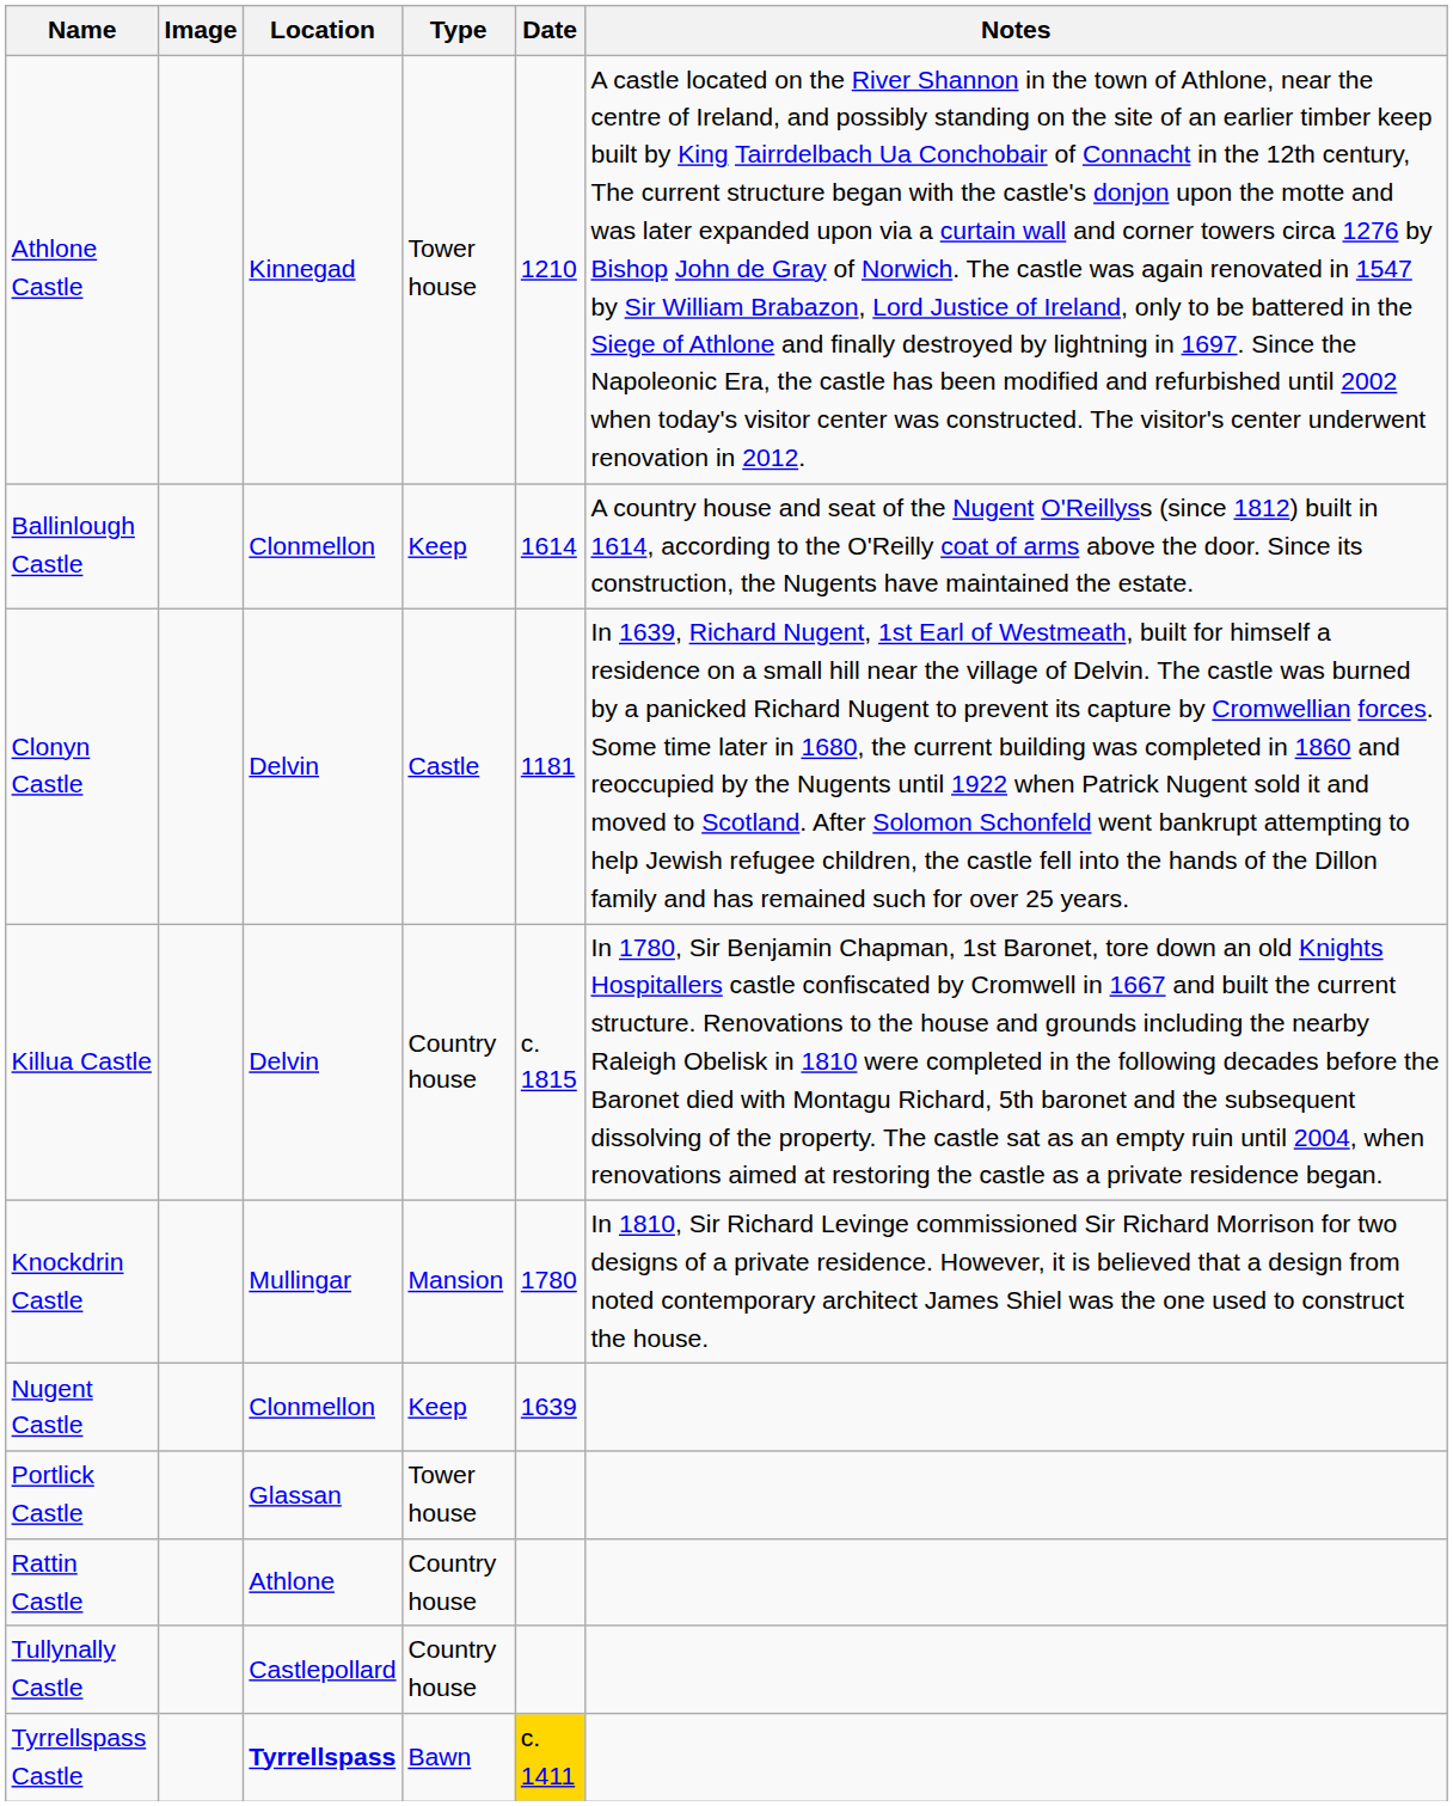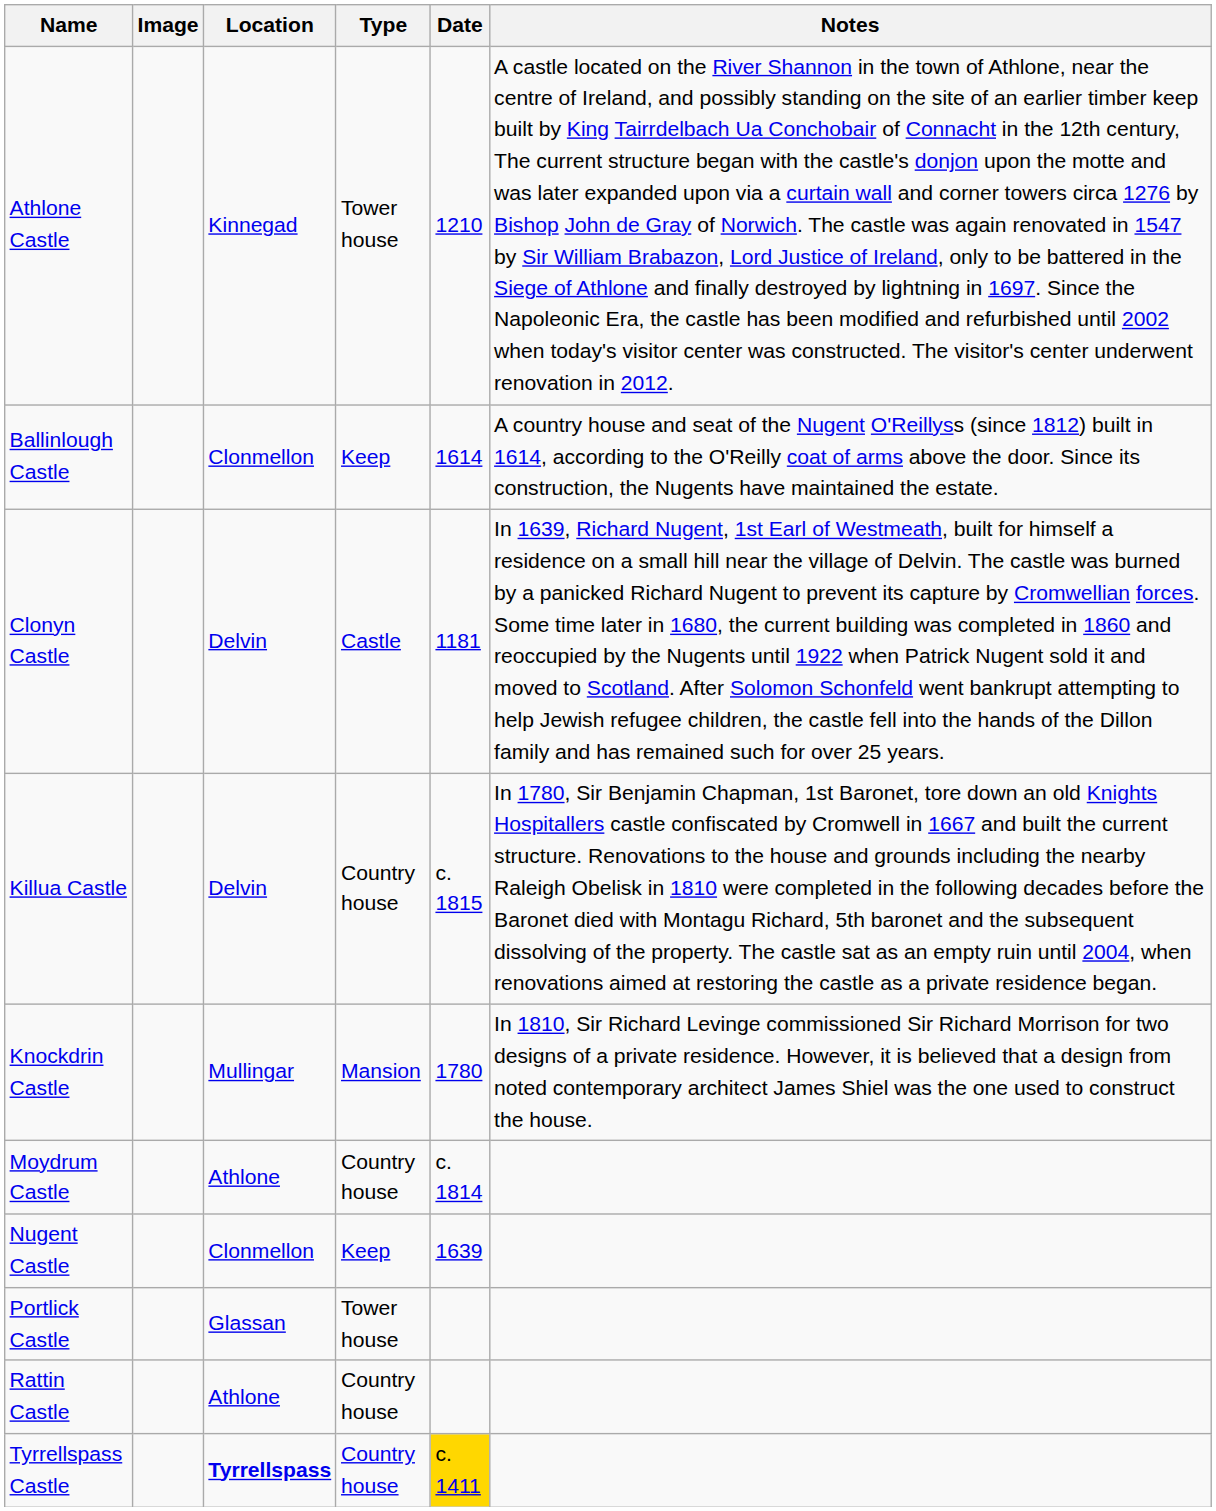+ row: Moydrum Castle | Athlone | Country house | c. 1814
- row: Tullynally Castle | Castlepollard | Country house
Tyrrellspass Castle | Type: Bawn -> Country house
